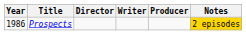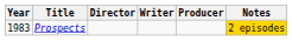Prospects | Year: 1986 -> 1983
